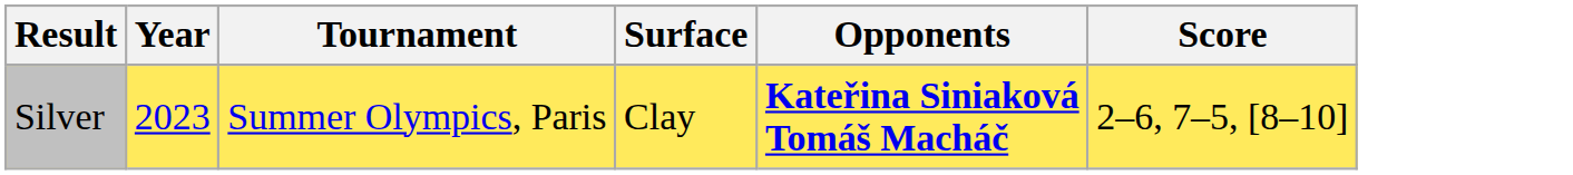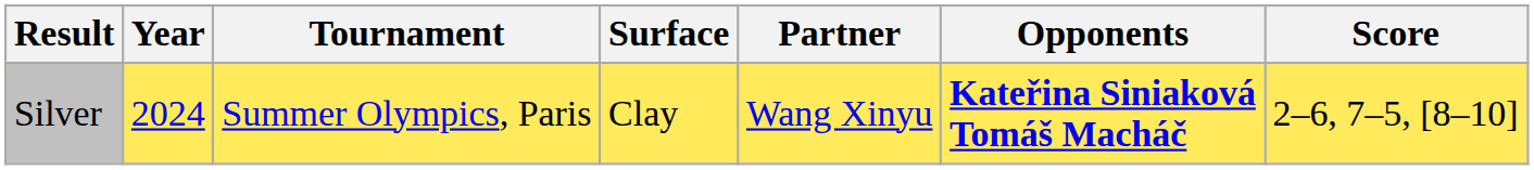+ column: Partner | Wang Xinyu
Silver | Year: 2023 -> 2024
